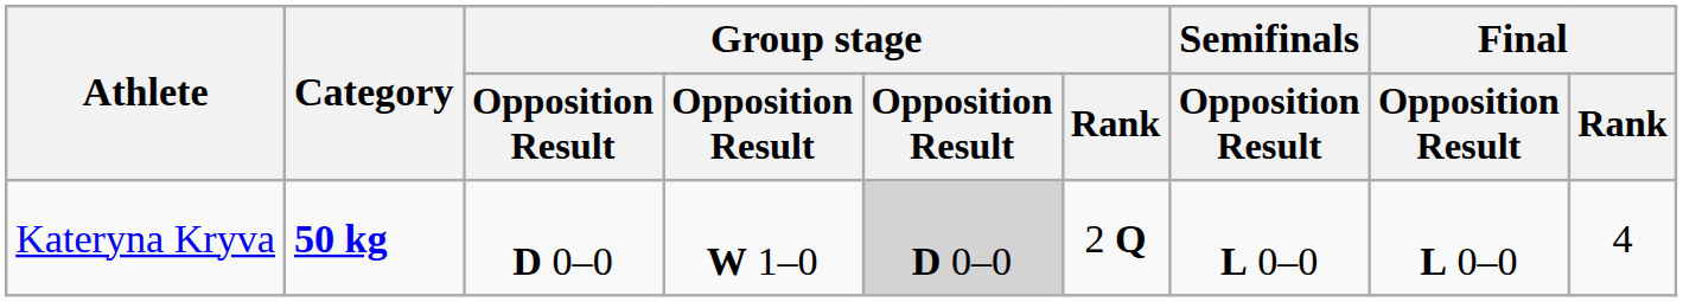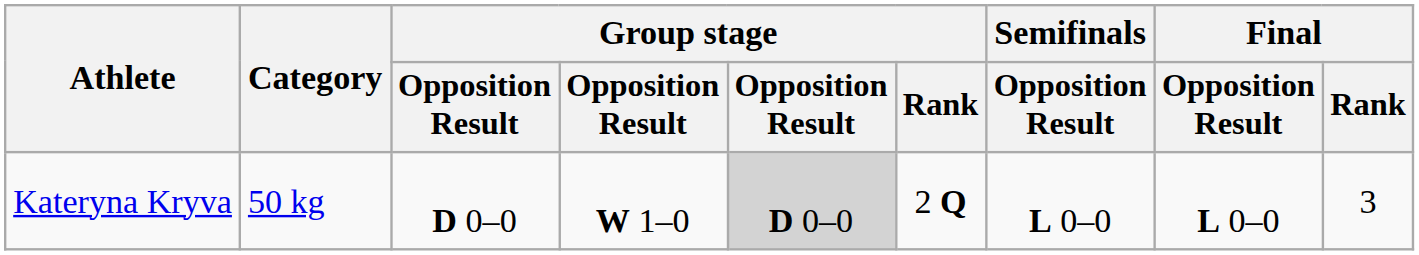Kateryna Kryva | Category: bold -> normal
Kateryna Kryva | Final / Rank: 4 -> 3
